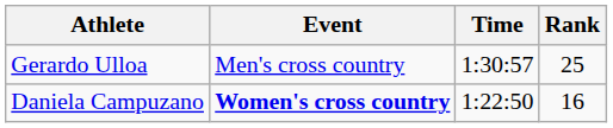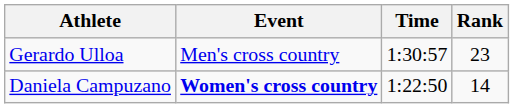Gerardo Ulloa | Rank: 25 -> 23
Daniela Campuzano | Rank: 16 -> 14
